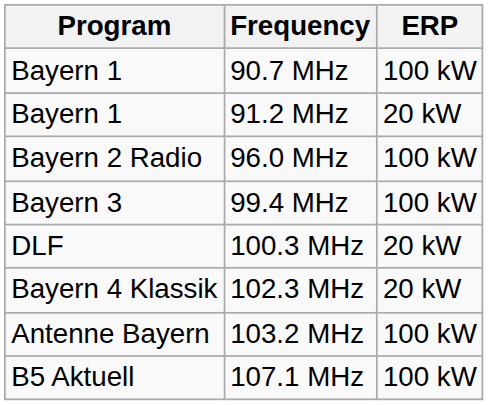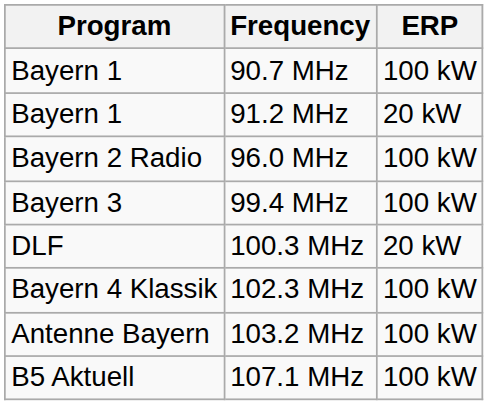102.3 MHz | ERP: 20 kW -> 100 kW
